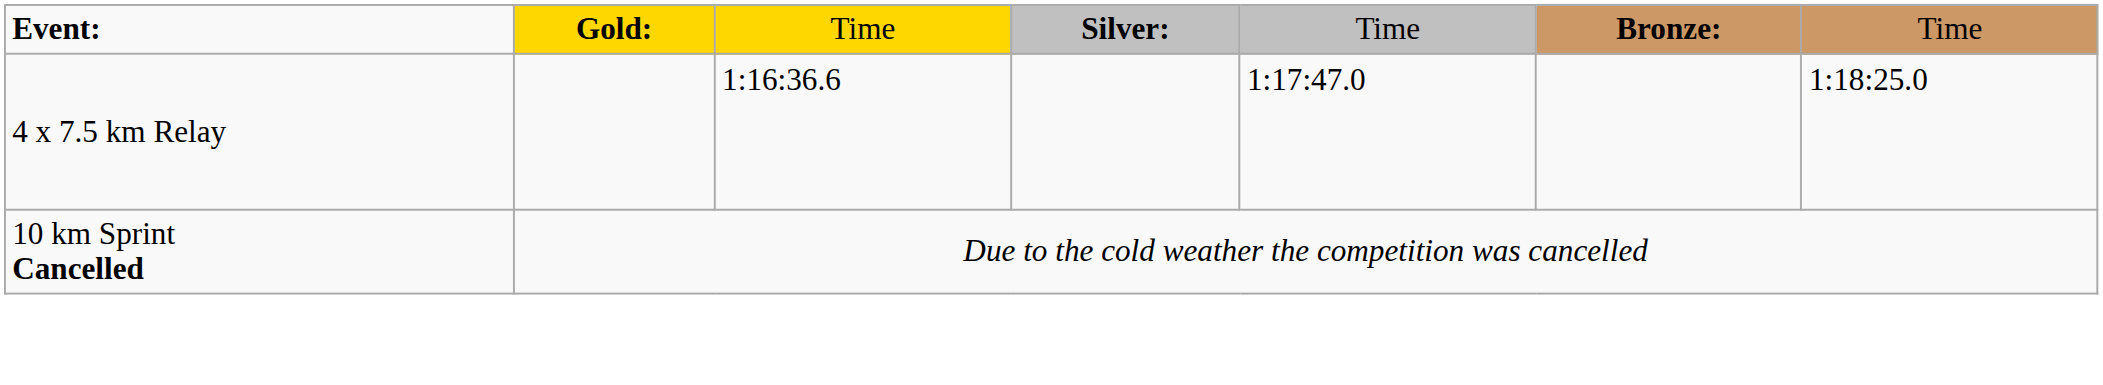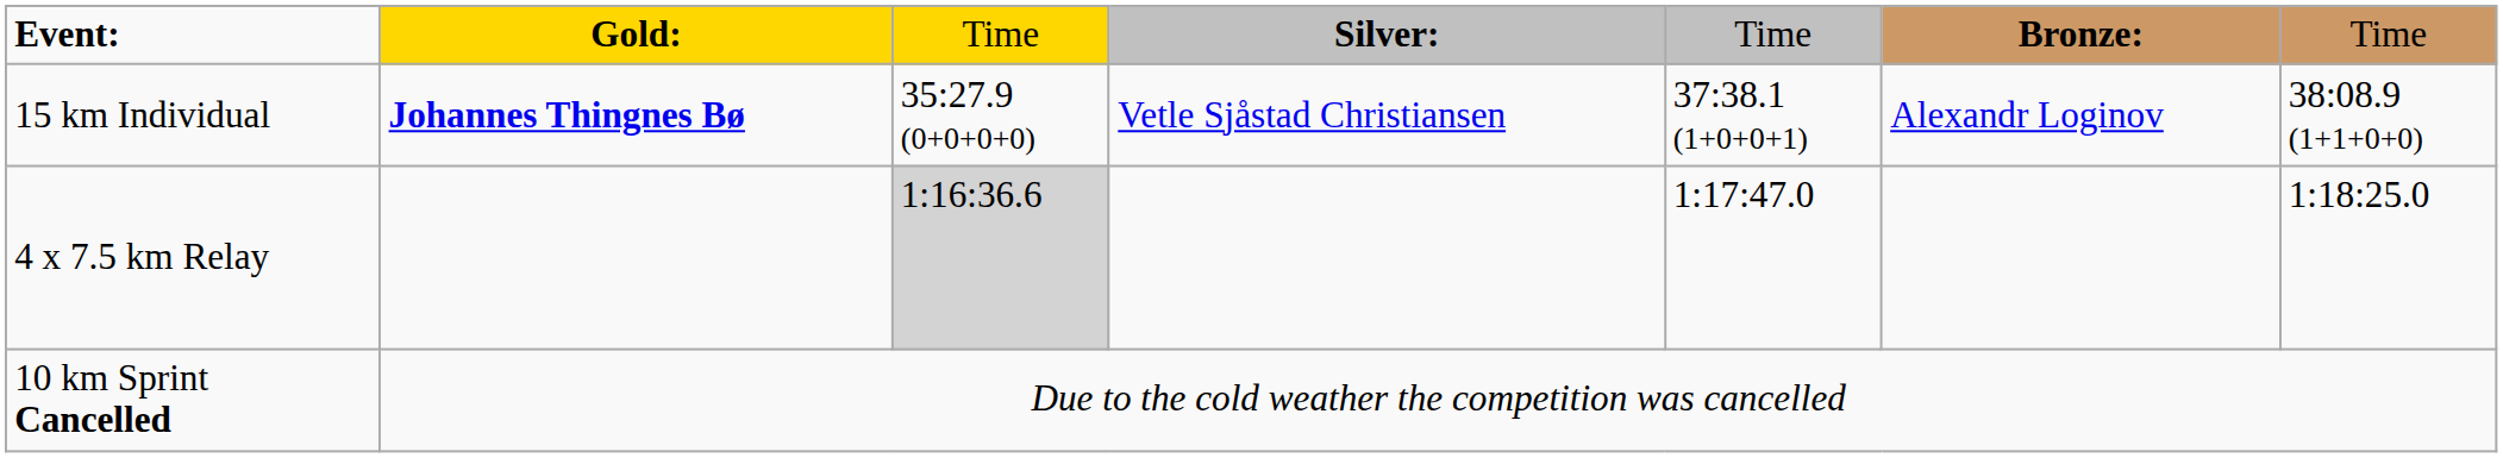+ row: 15 km Individual | Johannes Thingnes Bø | 35:27.9 (0+0+0+0) | Vetle Sjåstad Christiansen | 37:38.1 (1+0+0+1) | Alexandr Loginov | 38:08.9 (1+1+0+0)
4 x 7.5 km Relay | column 3: no background -> lightgrey background
